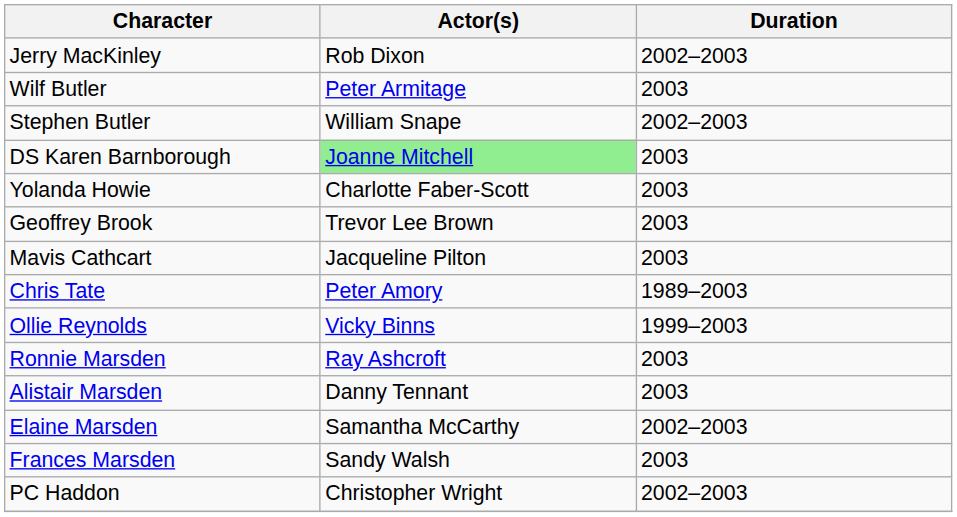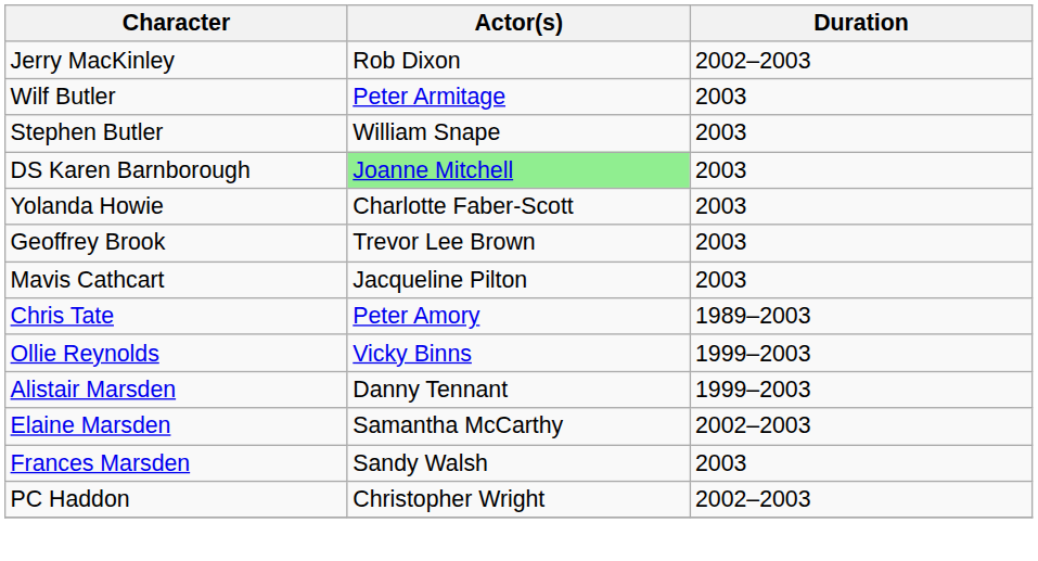Stephen Butler | Duration: 2002–2003 -> 2003
- row: Ronnie Marsden | Ray Ashcroft | 2003
Alistair Marsden | Duration: 2003 -> 1999–2003
